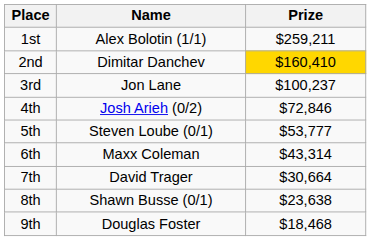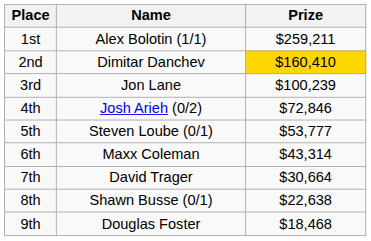3rd | Prize: $100,237 -> $100,239
8th | Prize: $23,638 -> $22,638
